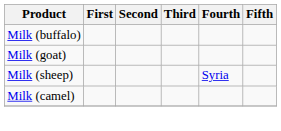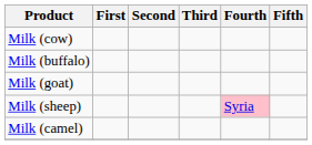+ row: Milk (cow)
Milk (sheep) | Fourth: no background -> pink background
